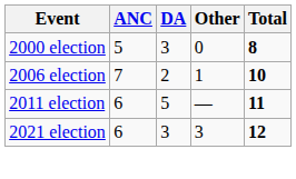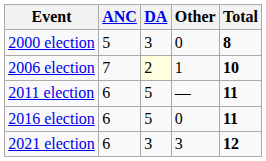2006 election | DA: no background -> lightyellow background
+ row: 2016 election | 6 | 5 | 0 | 11
